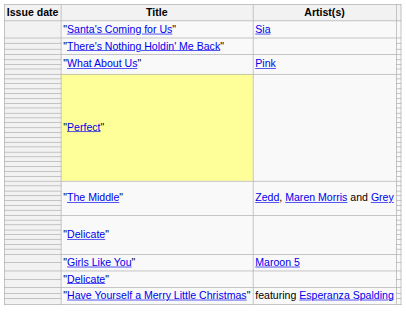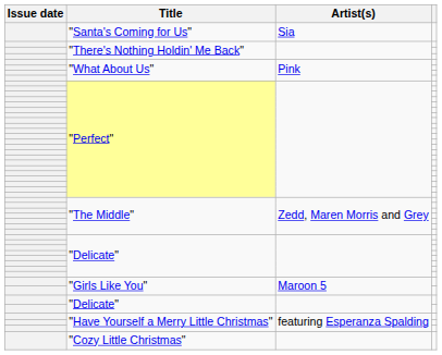+ row: "Cozy Little Christmas"
